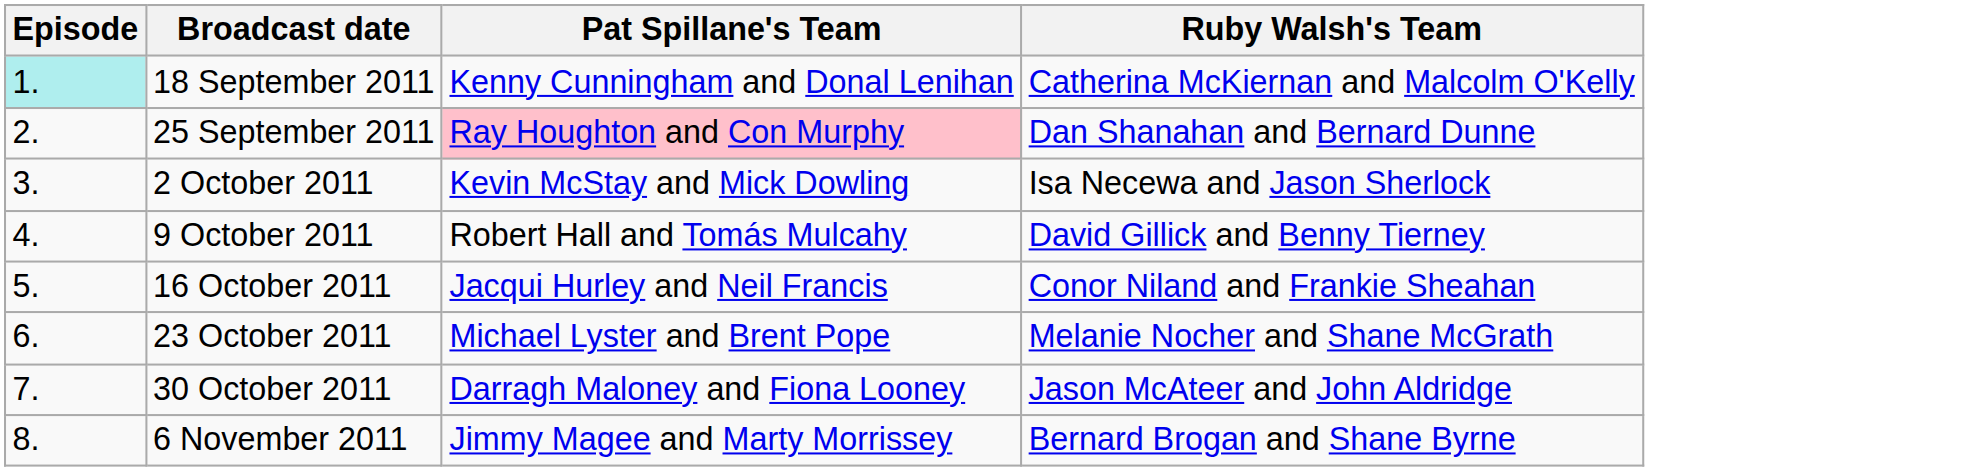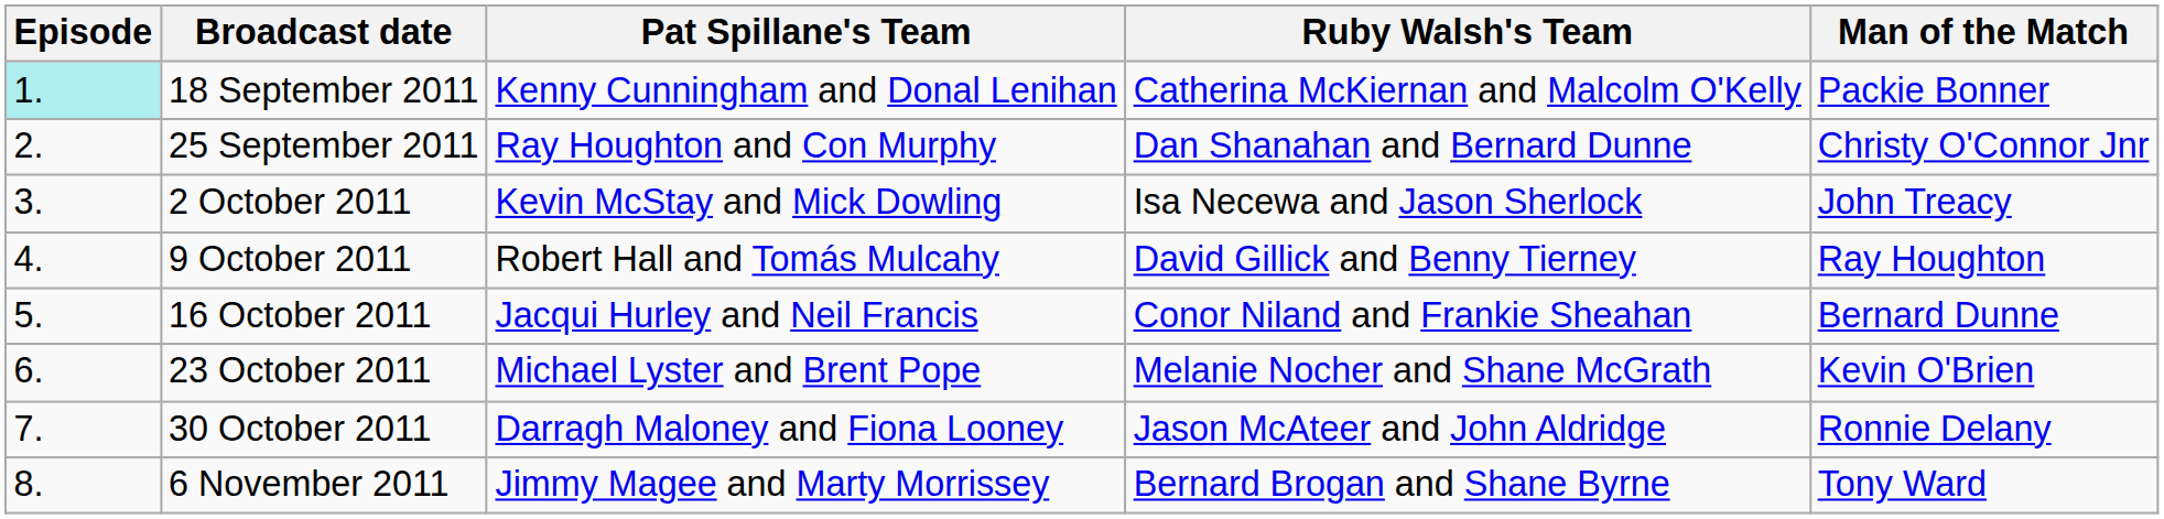+ column: Man of the Match | Packie Bonner | Christy O'Connor Jnr | John Treacy | Ray Houghton | Bernard Dunne | Kevin O'Brien | Ronnie Delany | Tony Ward
25 September 2011 | Pat Spillane's Team: pink background -> no background
